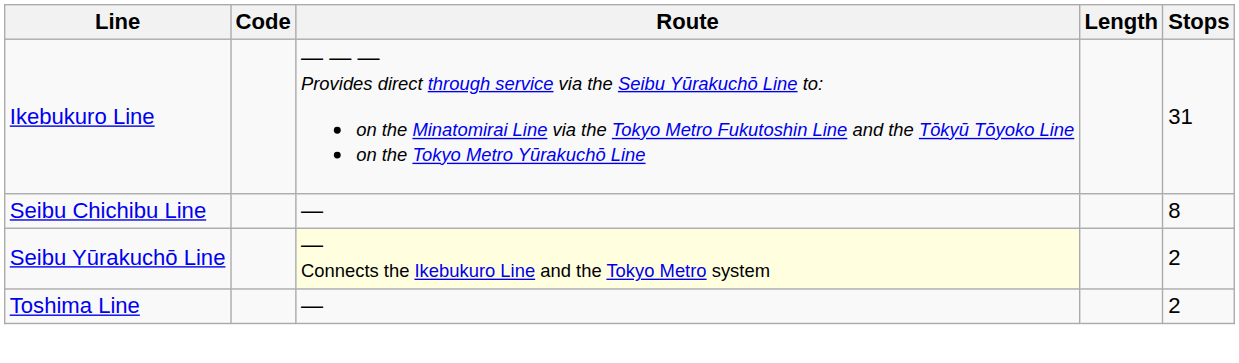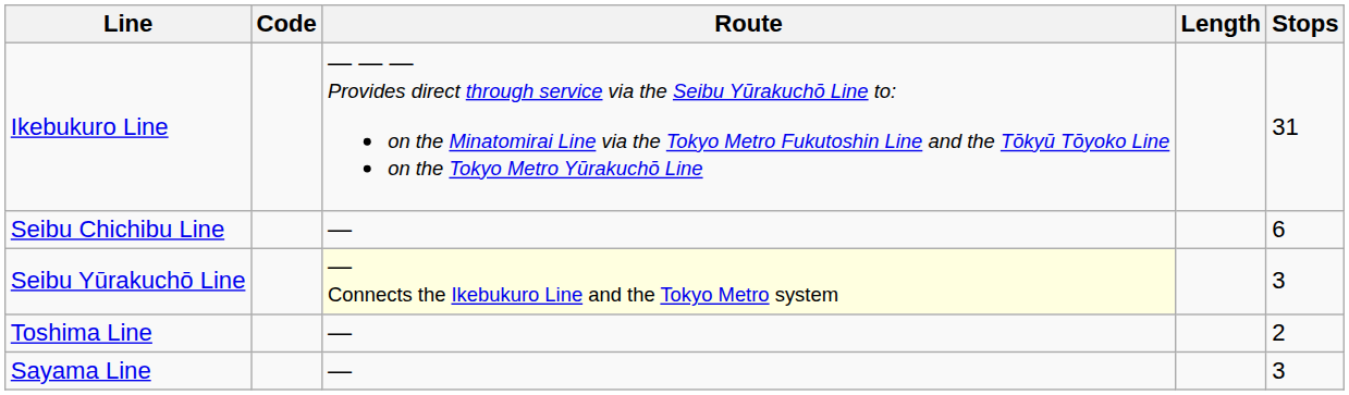Seibu Chichibu Line | Stops: 8 -> 6
Seibu Yūrakuchō Line | Stops: 2 -> 3
+ row: Sayama Line | — | 3
